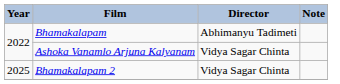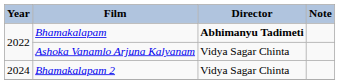Bhamakalapam | Director: normal -> bold
Bhamakalapam 2 | Year: 2025 -> 2024
